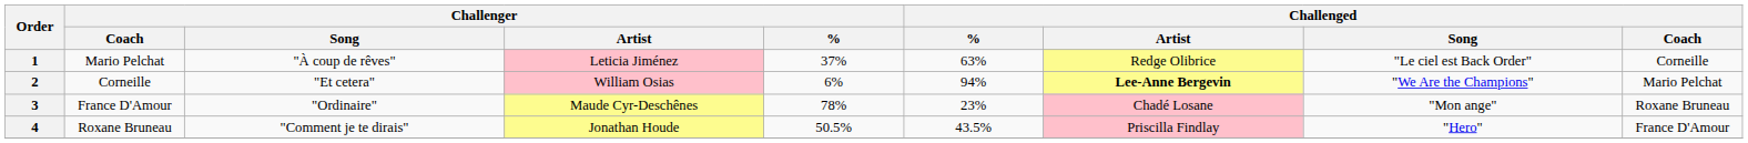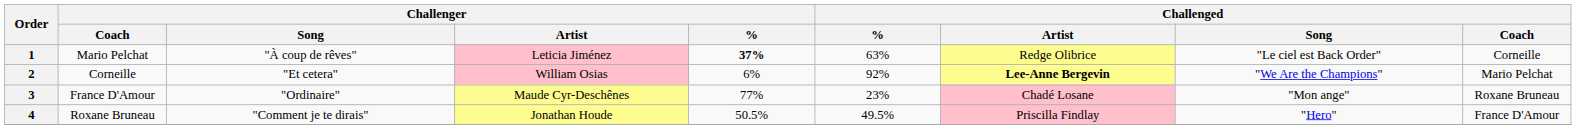1 | Challenger / %: normal -> bold
2 | Challenged / %: 94% -> 92%
3 | Challenger / %: 78% -> 77%
4 | Challenged / %: 43.5% -> 49.5%
